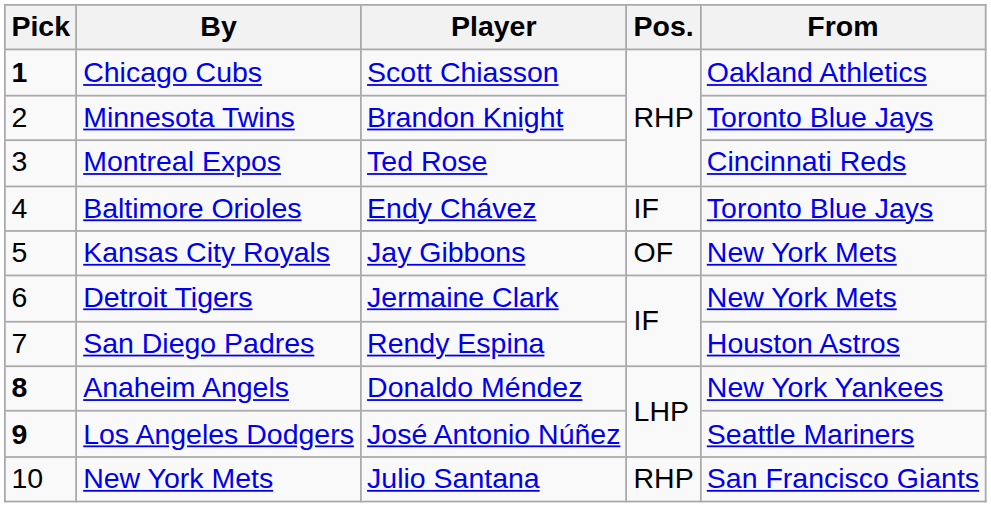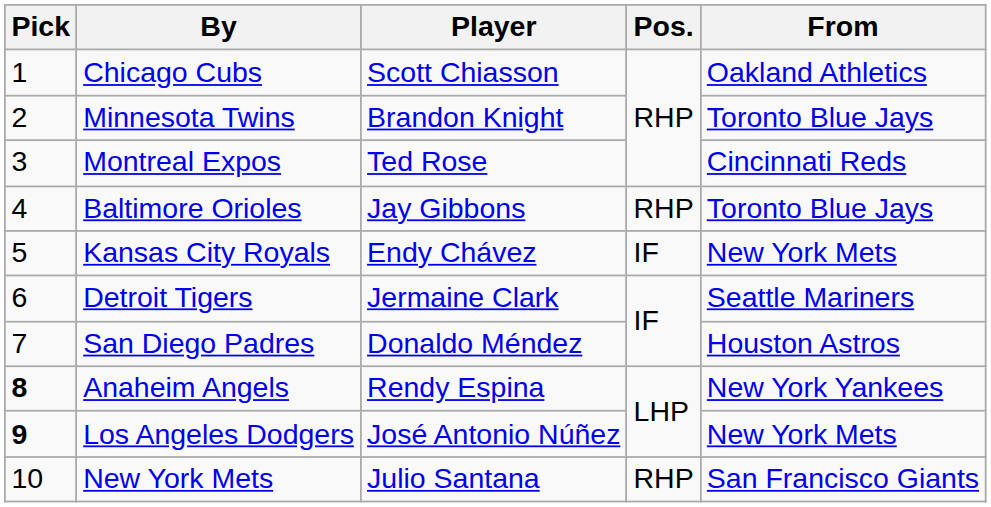Chicago Cubs | Pick: bold -> normal
Baltimore Orioles | Player: Endy Chávez -> Jay Gibbons
Baltimore Orioles | Pos.: IF -> RHP
Kansas City Royals | Player: Jay Gibbons -> Endy Chávez
Kansas City Royals | Pos.: OF -> IF
Detroit Tigers | From: New York Mets -> Seattle Mariners
San Diego Padres | Player: Rendy Espina -> Donaldo Méndez
Anaheim Angels | Player: Donaldo Méndez -> Rendy Espina
Los Angeles Dodgers | From: Seattle Mariners -> New York Mets
